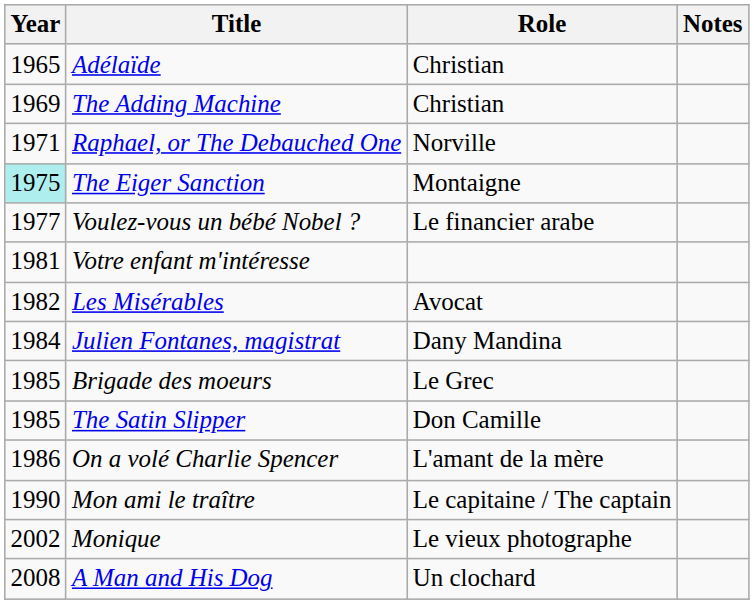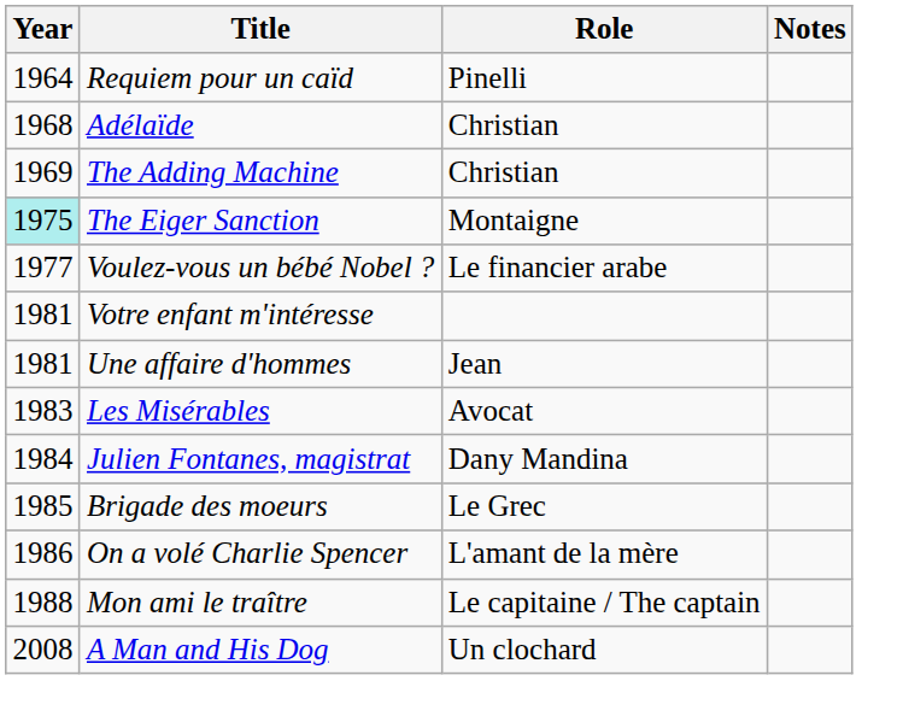+ row: 1964 | Requiem pour un caïd | Pinelli
Adélaïde | Year: 1965 -> 1968
- row: 1971 | Raphael, or The Debauched One | Norville
+ row: 1981 | Une affaire d'hommes | Jean
Les Misérables | Year: 1982 -> 1983
- row: 1985 | The Satin Slipper | Don Camille
Mon ami le traître | Year: 1990 -> 1988
- row: 2002 | Monique | Le vieux photographe
